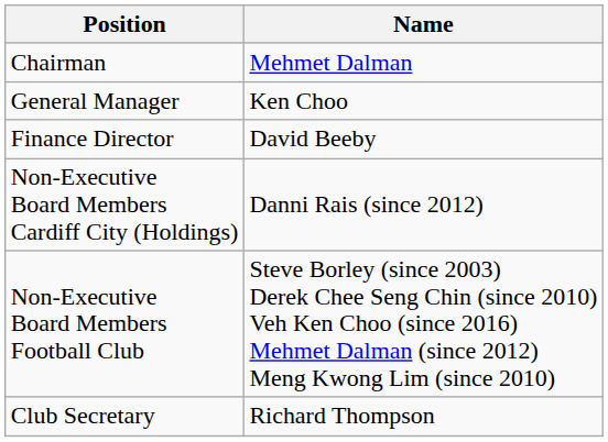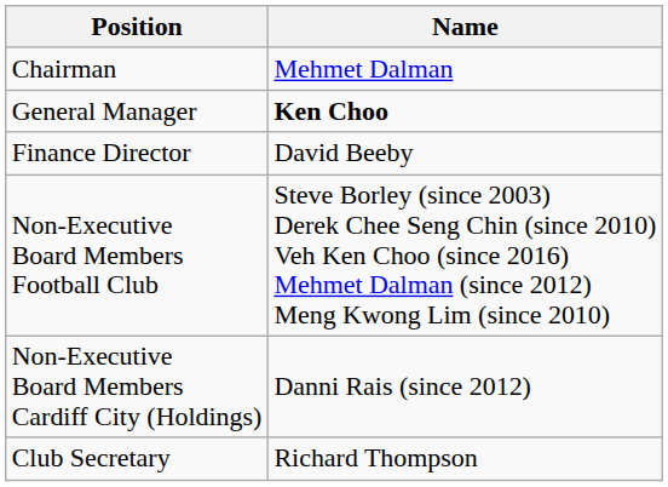General Manager | Name: normal -> bold
rows swapped: Non-Executive Board Members Football Club <-> Non-Executive Board Members Cardiff City (Holdings)
